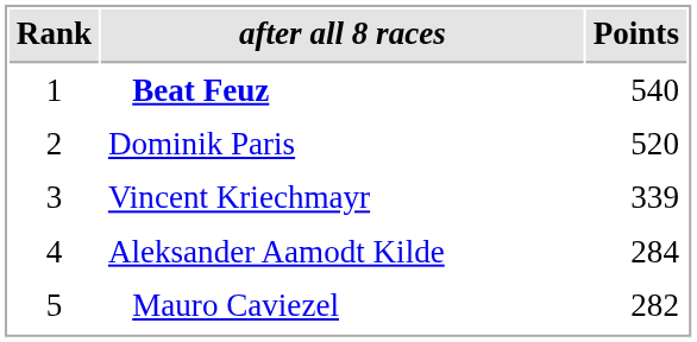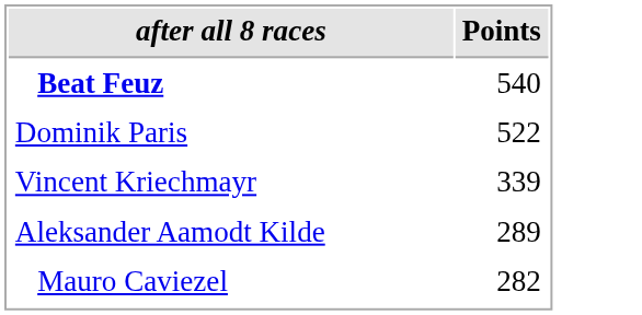- column: Rank | 1 | 2 | 3 | 4 | 5
Dominik Paris | Points: 520 -> 522
Aleksander Aamodt Kilde | Points: 284 -> 289
